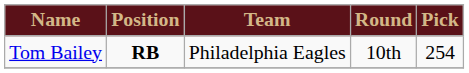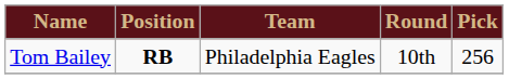Tom Bailey | Pick: 254 -> 256
